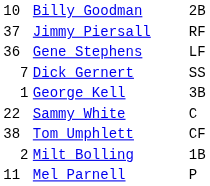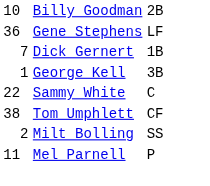- row: 37 | Jimmy Piersall | RF
Dick Gernert | column 3: SS -> 1B
Milt Bolling | column 3: 1B -> SS
